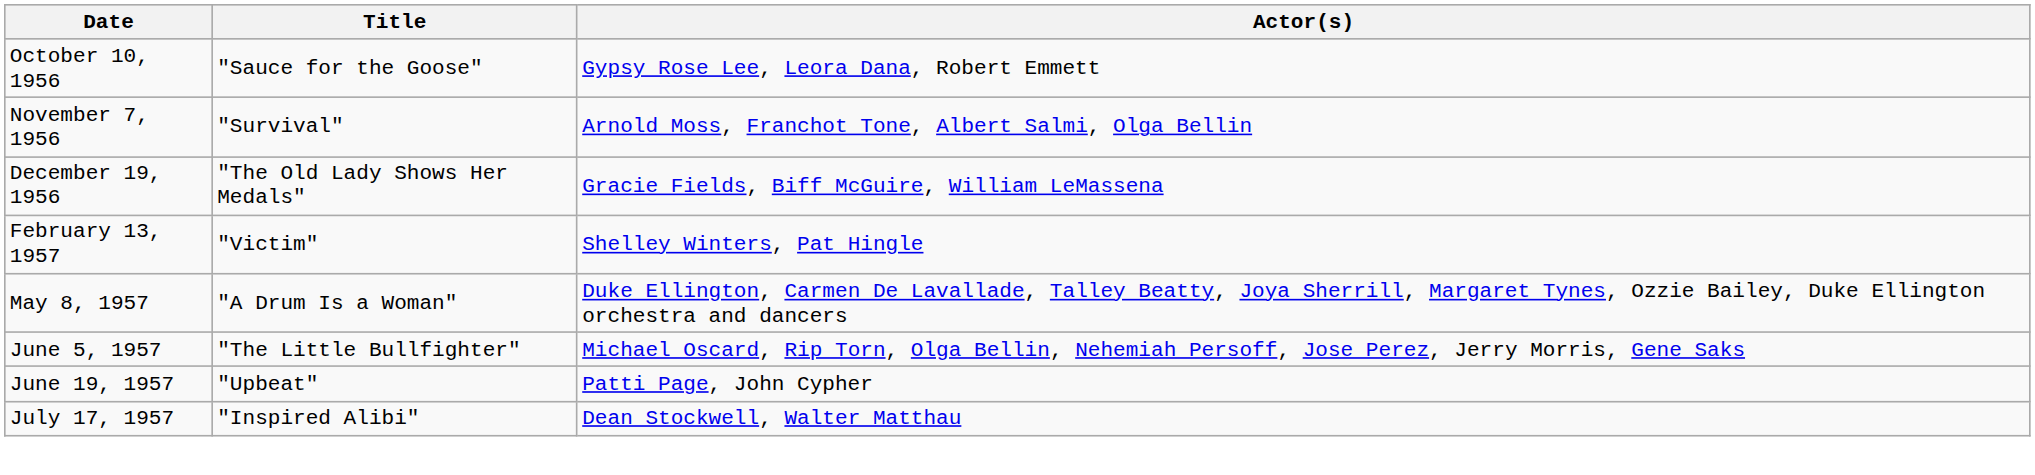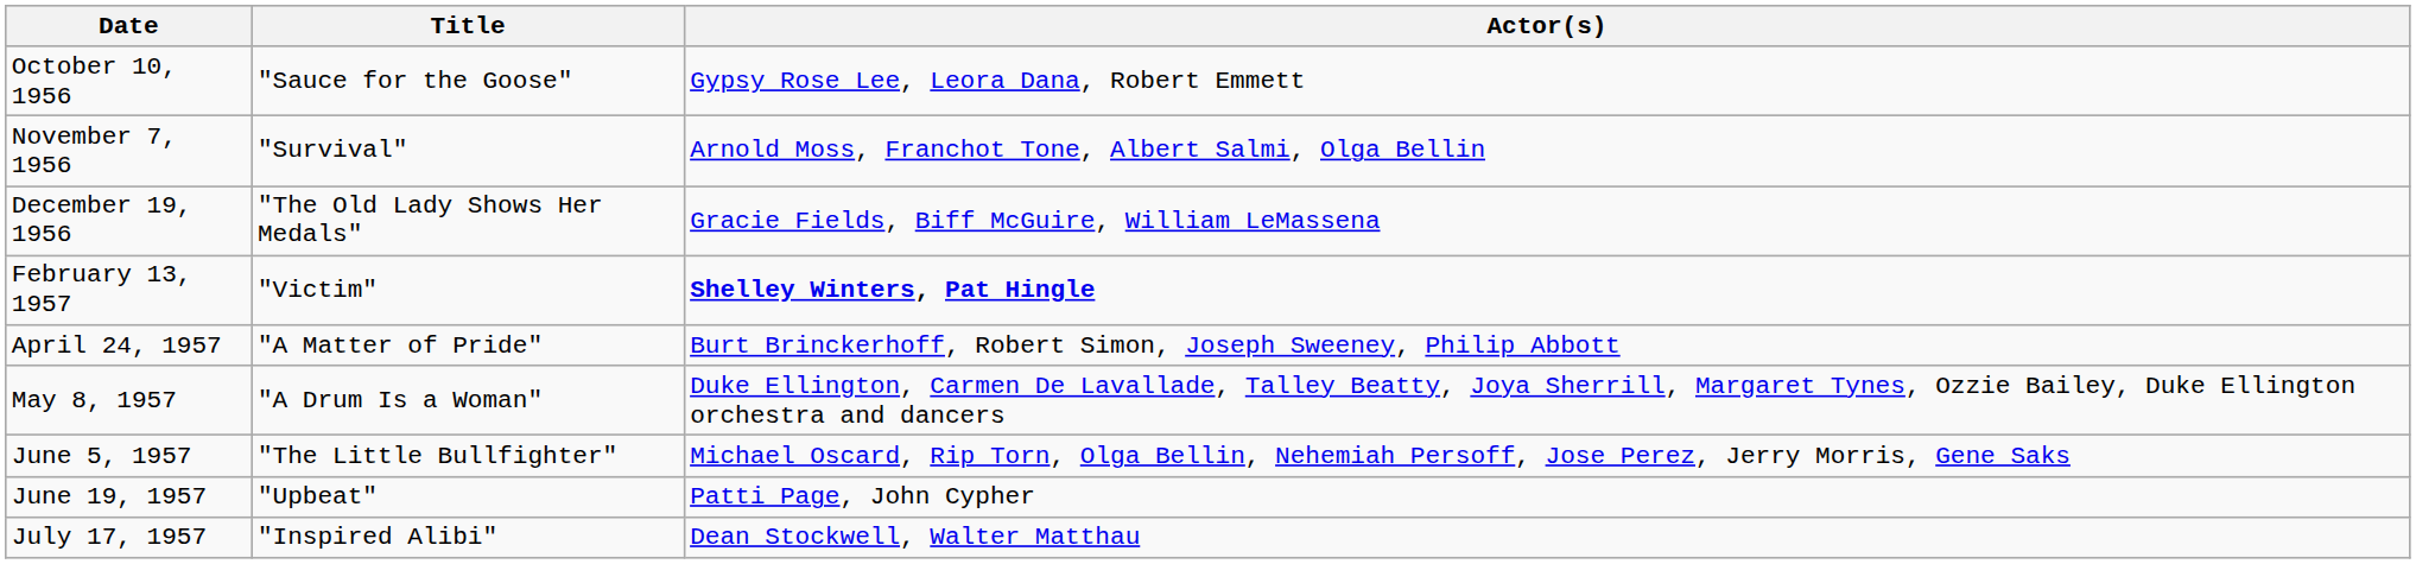February 13, 1957 | Actor(s): normal -> bold
+ row: April 24, 1957 | "A Matter of Pride" | Burt Brinckerhoff, Robert Simon, Joseph Sweeney, Philip Abbott
